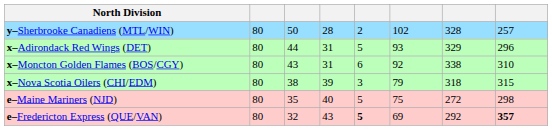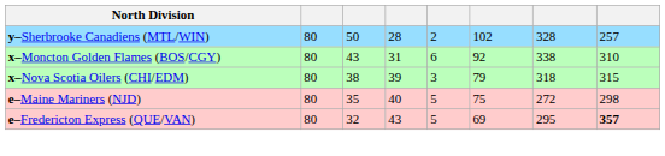- row: x–Adirondack Red Wings (DET) | 80 | 44 | 31 | 5 | 93 | 329 | 296
e–Fredericton Express (QUE/VAN) | column 5: bold -> normal
e–Fredericton Express (QUE/VAN) | column 7: 292 -> 295
